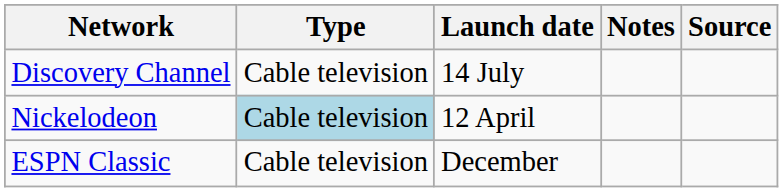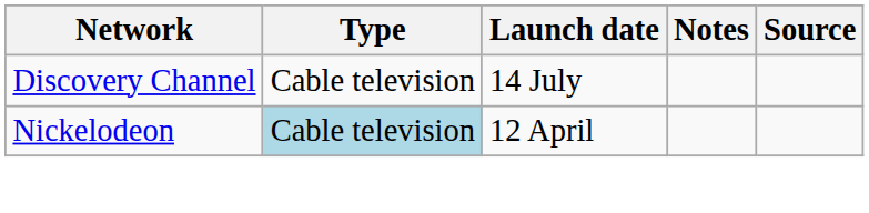- row: ESPN Classic | Cable television | December
